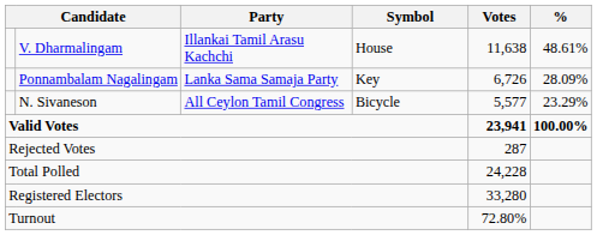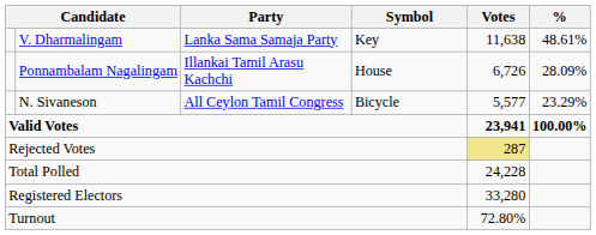V. Dharmalingam | Party: Illankai Tamil Arasu Kachchi -> Lanka Sama Samaja Party
V. Dharmalingam | Symbol: House -> Key
Ponnambalam Nagalingam | Party: Lanka Sama Samaja Party -> Illankai Tamil Arasu Kachchi
Ponnambalam Nagalingam | Symbol: Key -> House
Rejected Votes | Votes: no background -> khaki background
